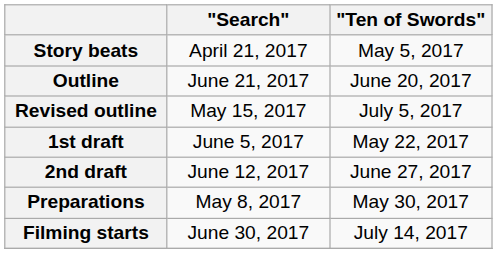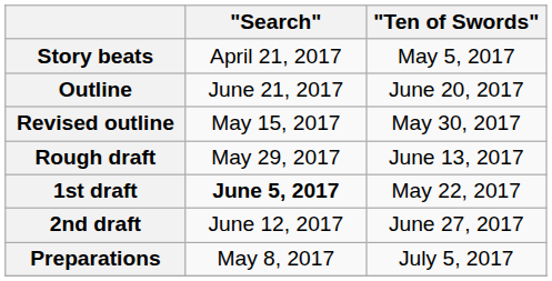Revised outline | "Ten of Swords": July 5, 2017 -> May 30, 2017
+ row: Rough draft | May 29, 2017 | June 13, 2017
1st draft | "Search": normal -> bold
Preparations | "Ten of Swords": May 30, 2017 -> July 5, 2017
- row: Filming starts | June 30, 2017 | July 14, 2017
